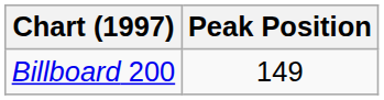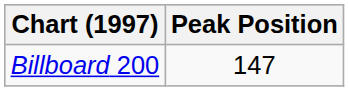Billboard 200 | Peak Position: 149 -> 147
